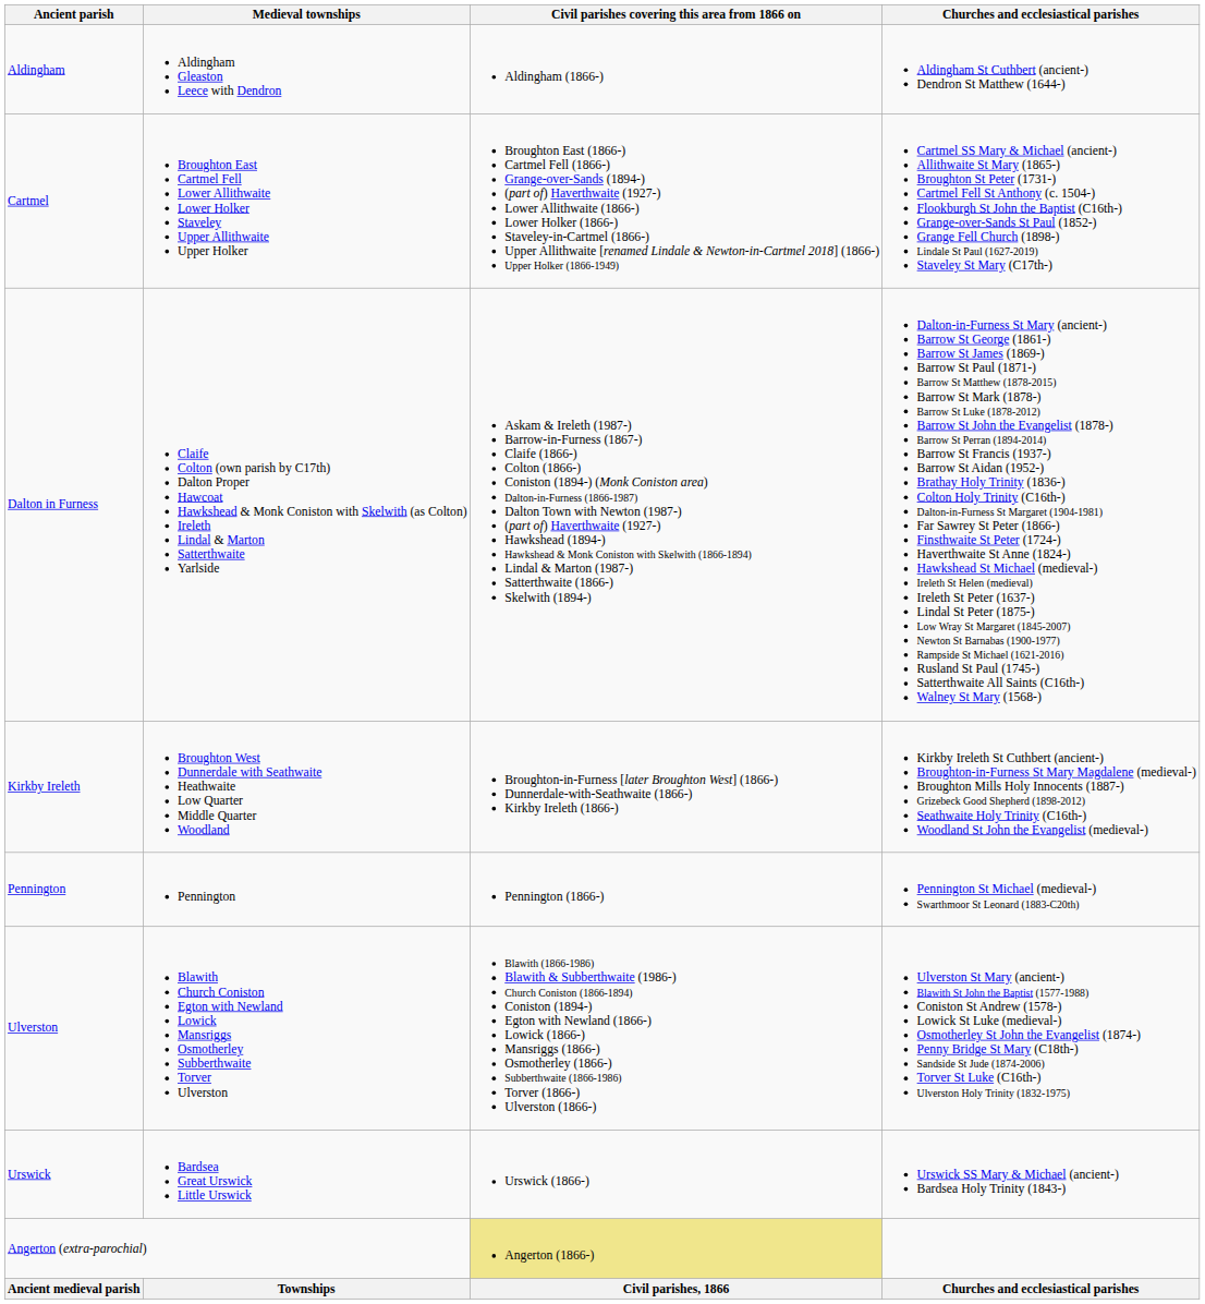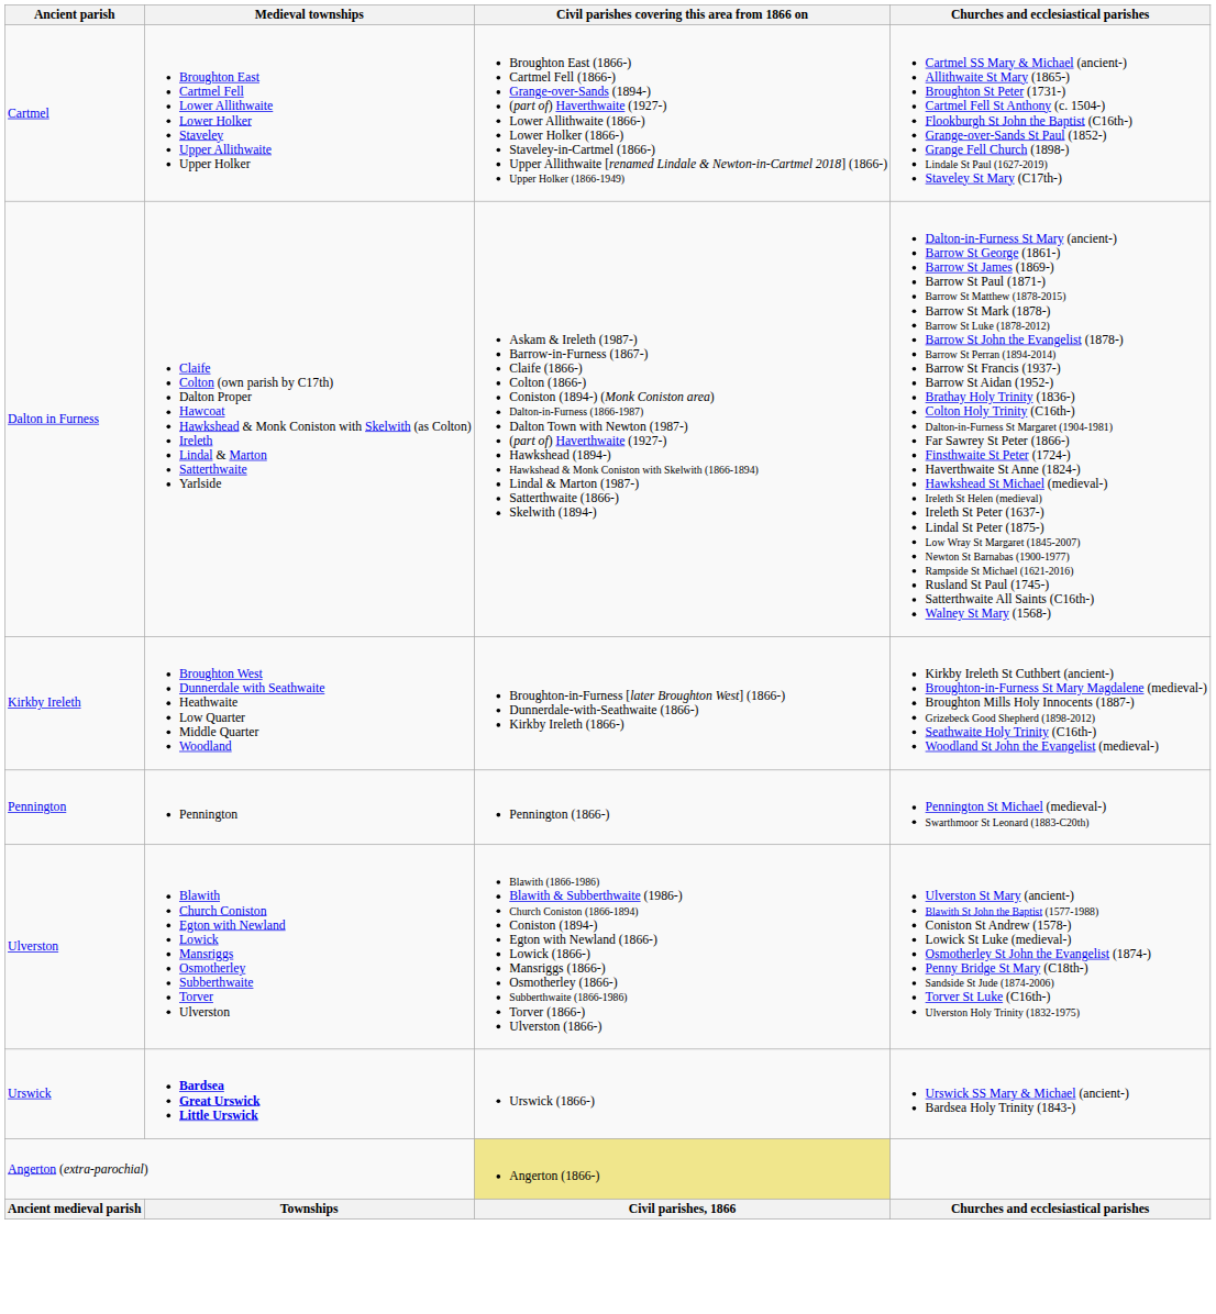- row: Aldingham | Aldingham Gleaston Leece with Dendron | Aldingham (1866-) | Aldingham St Cuthbert (ancient-) Dendron St Matthew (1644-)
Urswick | Medieval townships: normal -> bold
